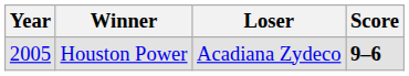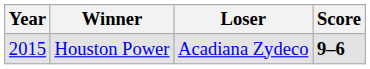Houston Power | Year: 2005 -> 2015
